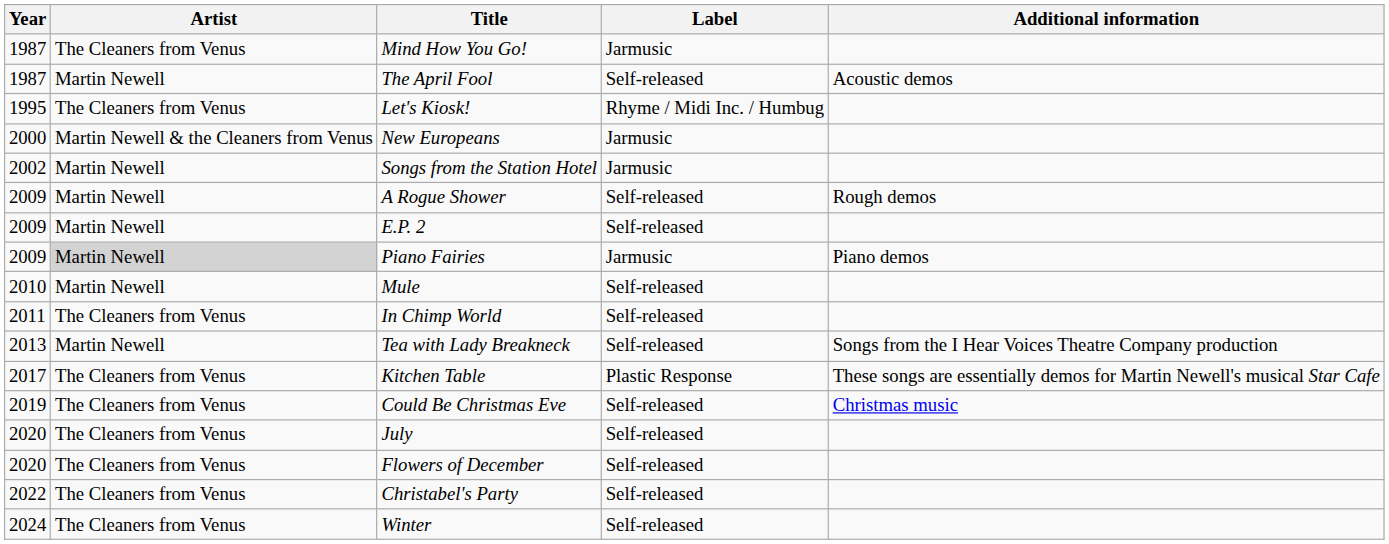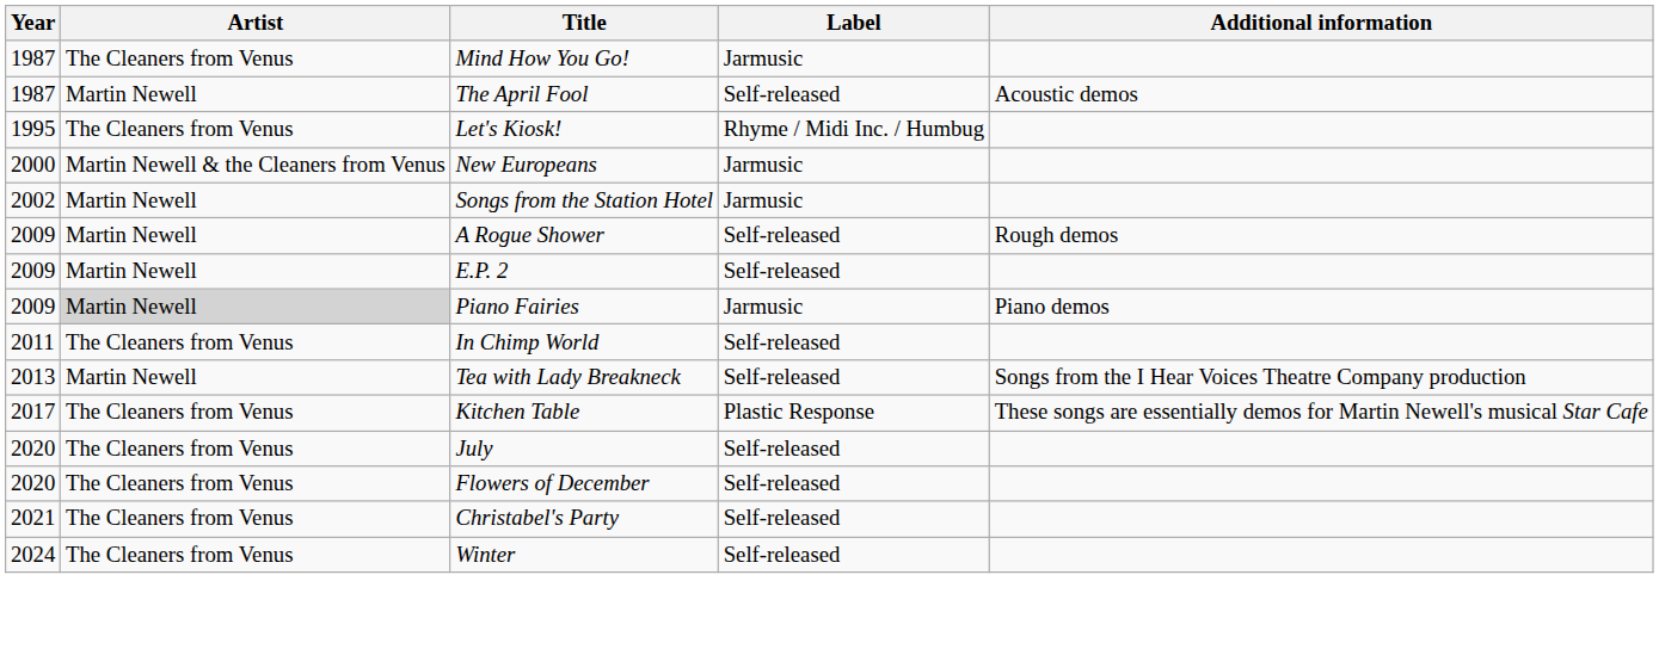- row: 2010 | Martin Newell | Mule | Self-released
- row: 2019 | The Cleaners from Venus | Could Be Christmas Eve | Self-released | Christmas music
Christabel's Party | Year: 2022 -> 2021
